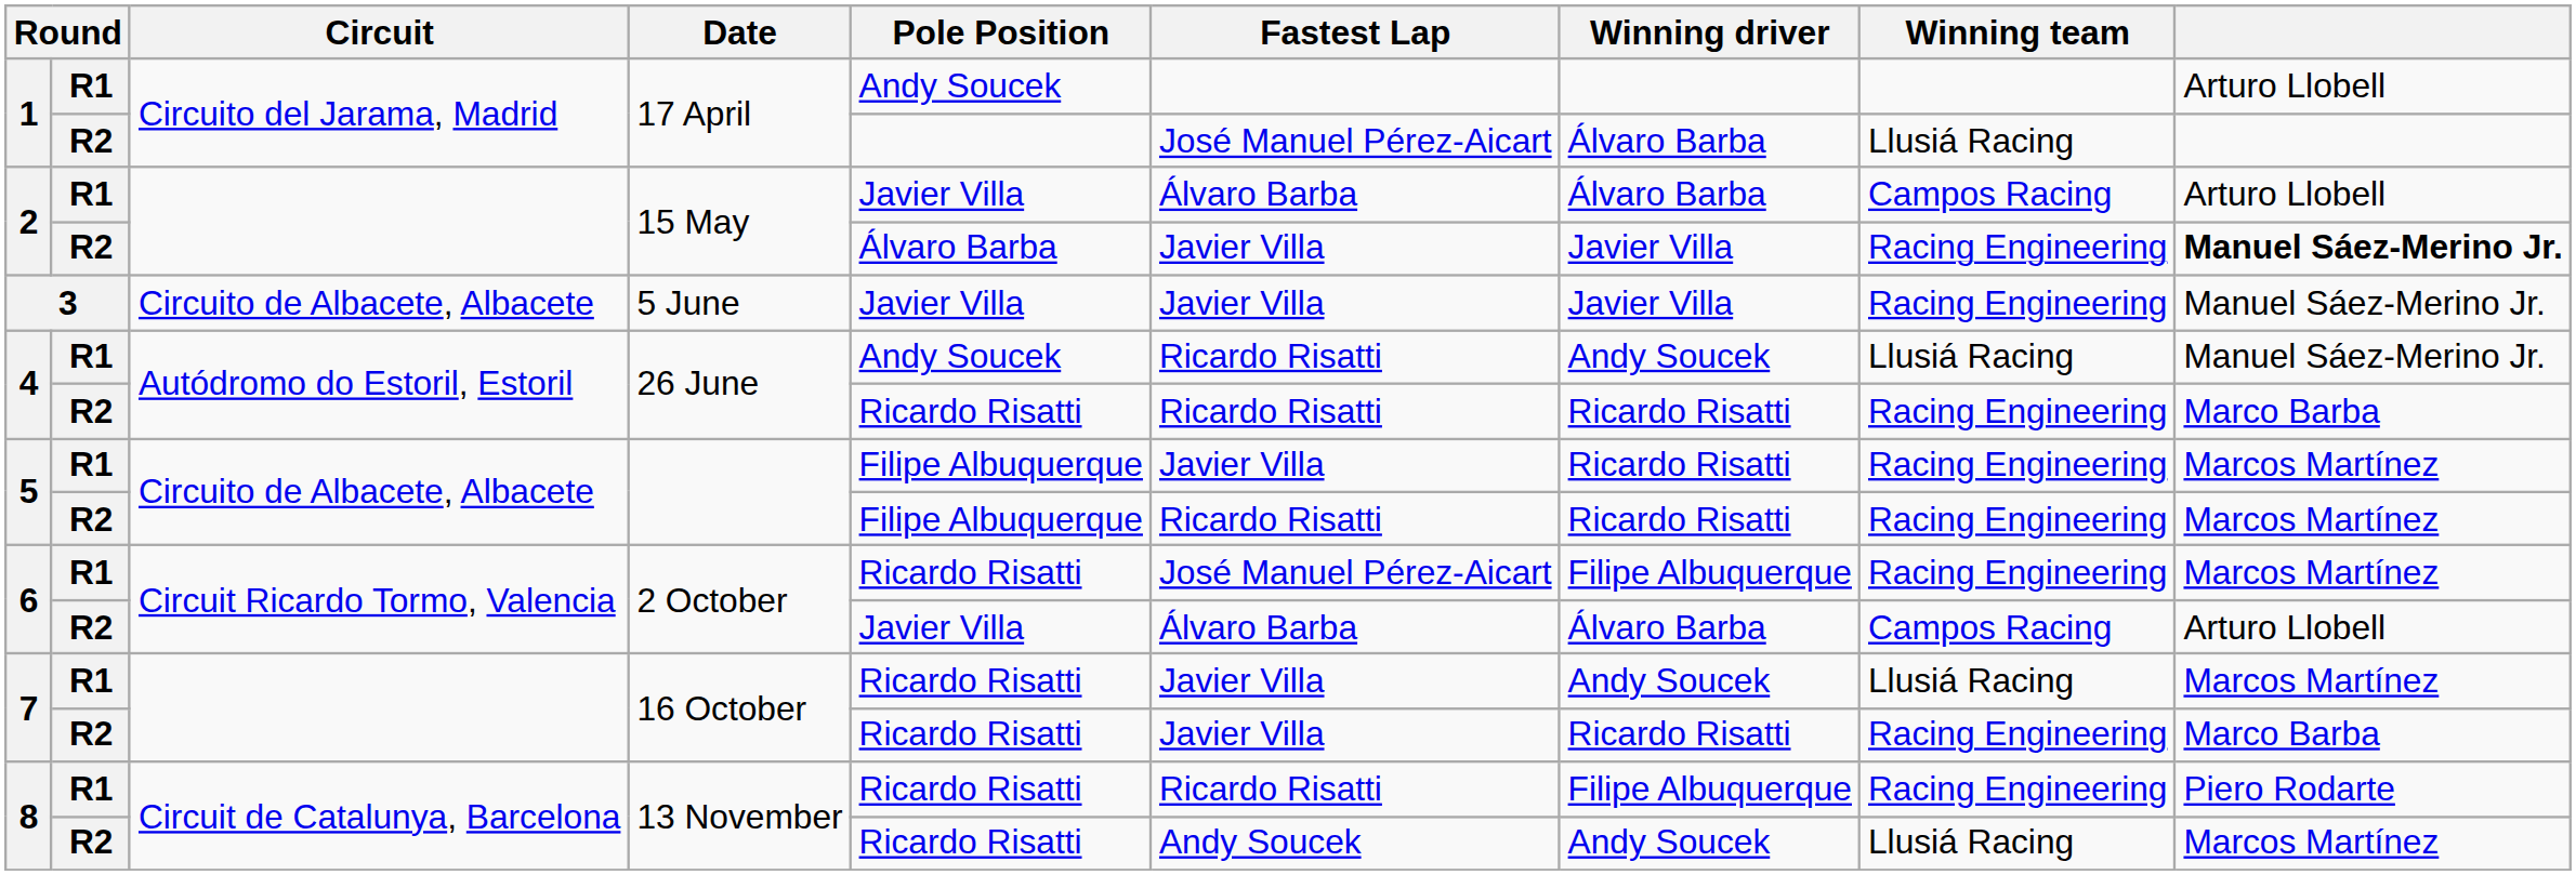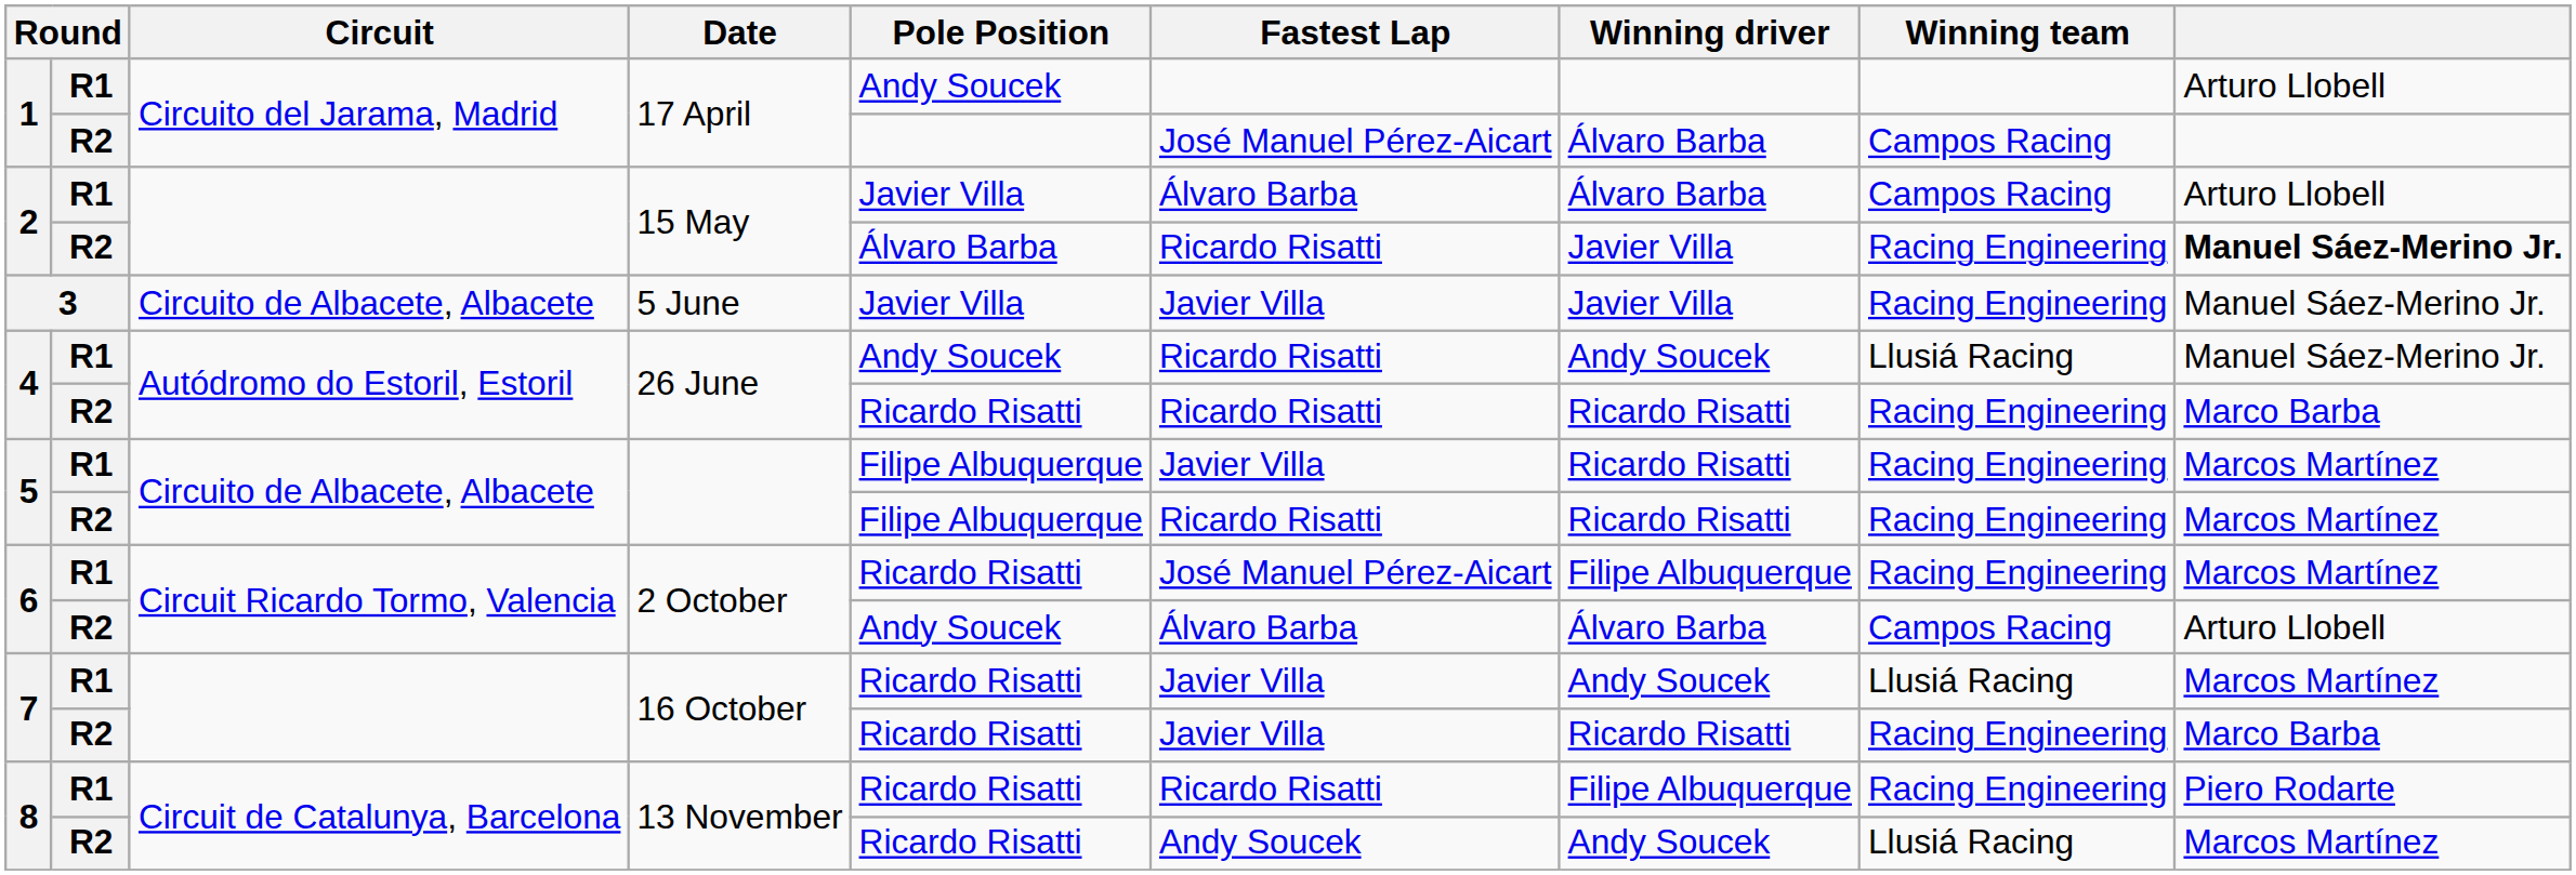1 / R2 | Winning team: Llusiá Racing -> Campos Racing
2 / R2 | Fastest Lap: Javier Villa -> Ricardo Risatti
6 / R2 | Pole Position: Javier Villa -> Andy Soucek
